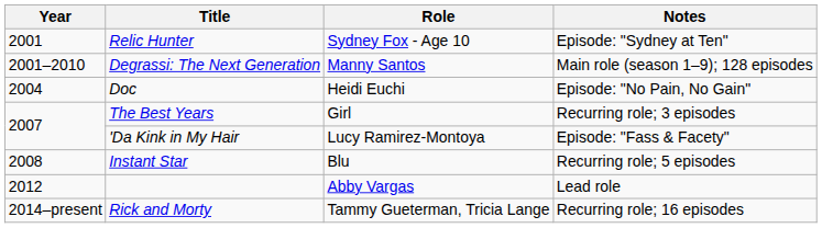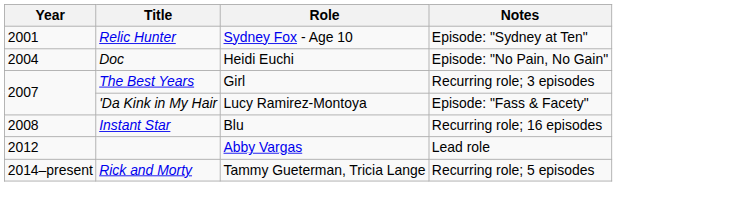- row: 2001–2010 | Degrassi: The Next Generation | Manny Santos | Main role (season 1–9); 128 episodes
Instant Star | Notes: Recurring role; 5 episodes -> Recurring role; 16 episodes
Rick and Morty | Notes: Recurring role; 16 episodes -> Recurring role; 5 episodes
